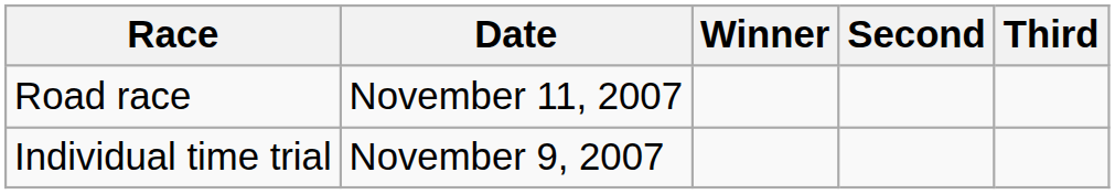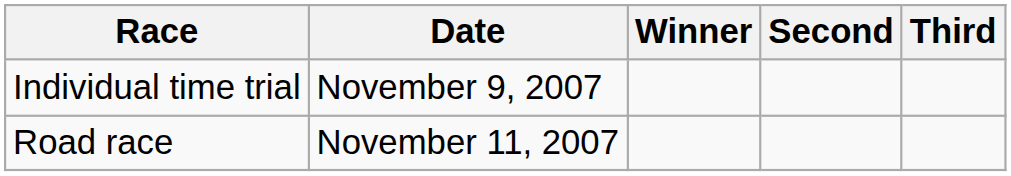rows swapped: Individual time trial <-> Road race
